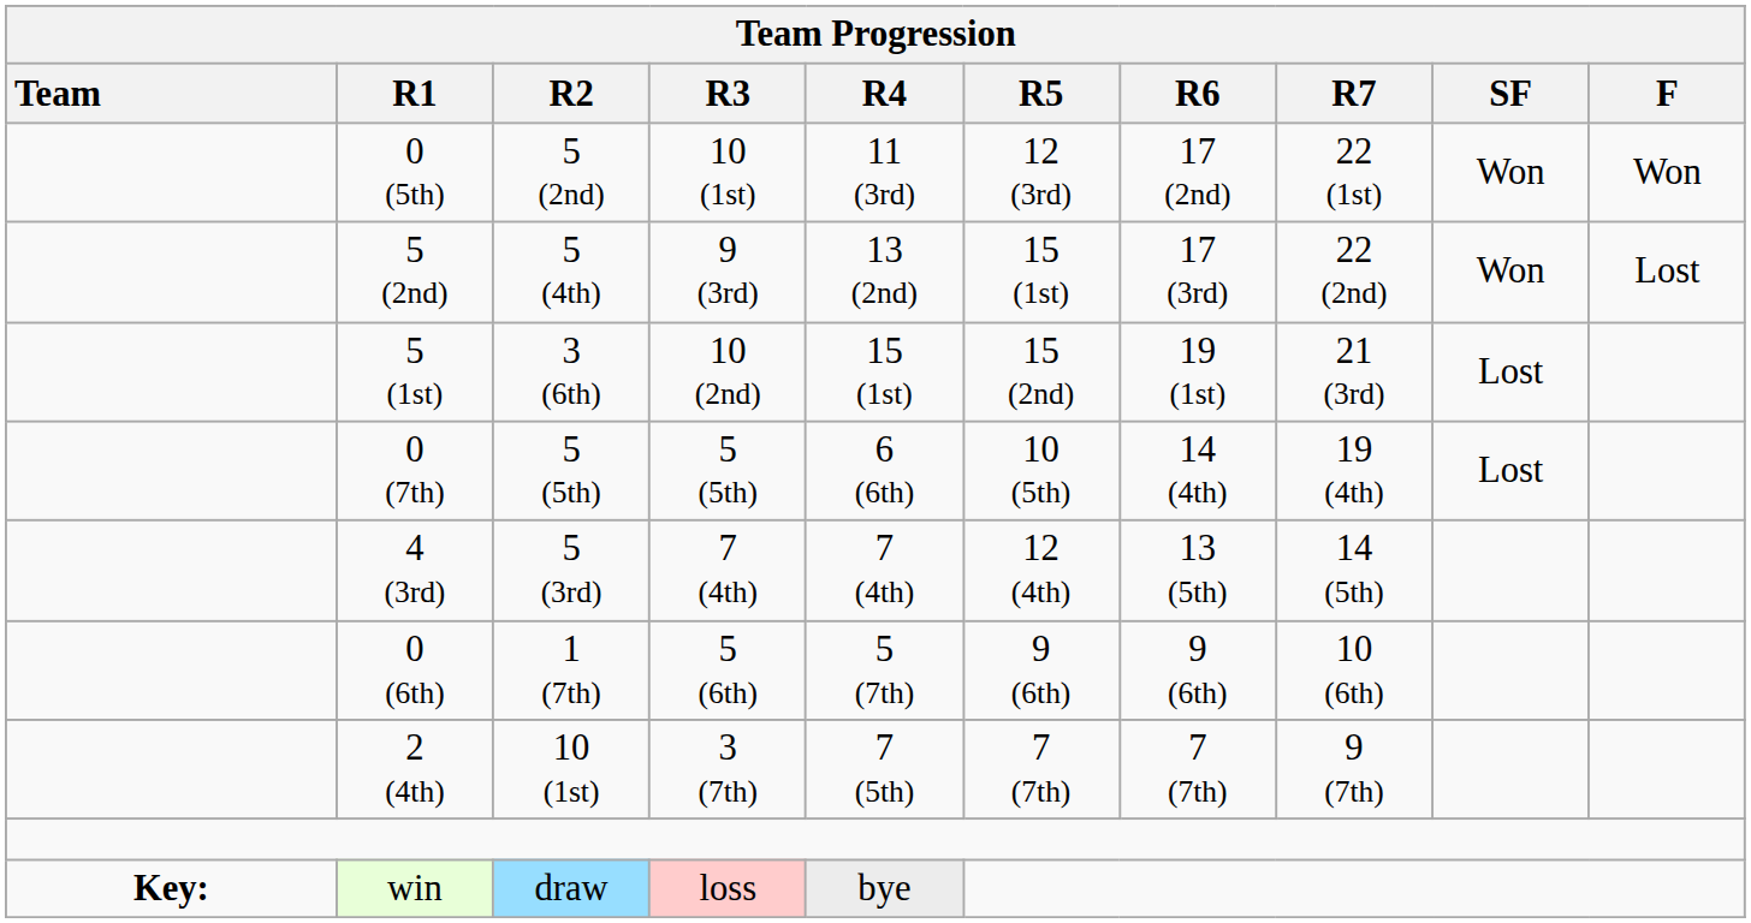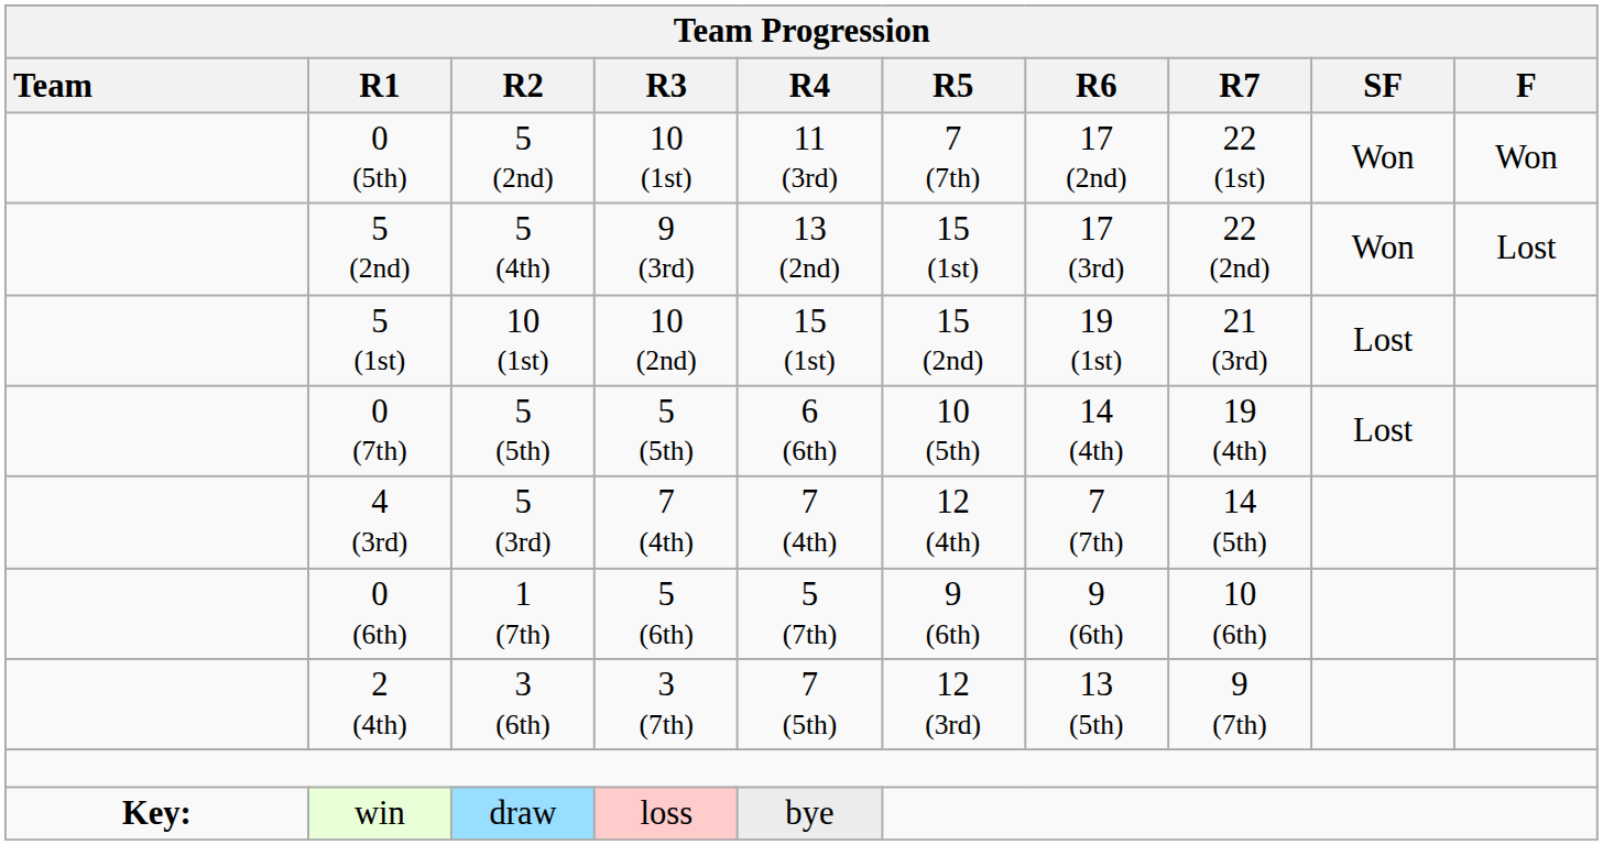0 (5th) | Team Progression / R5: 12 (3rd) -> 7 (7th)
5 (1st) | Team Progression / R2: 3 (6th) -> 10 (1st)
4 (3rd) | Team Progression / R6: 13 (5th) -> 7 (7th)
2 (4th) | Team Progression / R2: 10 (1st) -> 3 (6th)
2 (4th) | Team Progression / R5: 7 (7th) -> 12 (3rd)
2 (4th) | Team Progression / R6: 7 (7th) -> 13 (5th)
